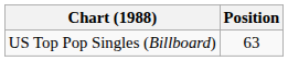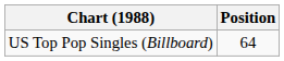US Top Pop Singles (Billboard) | Position: 63 -> 64
